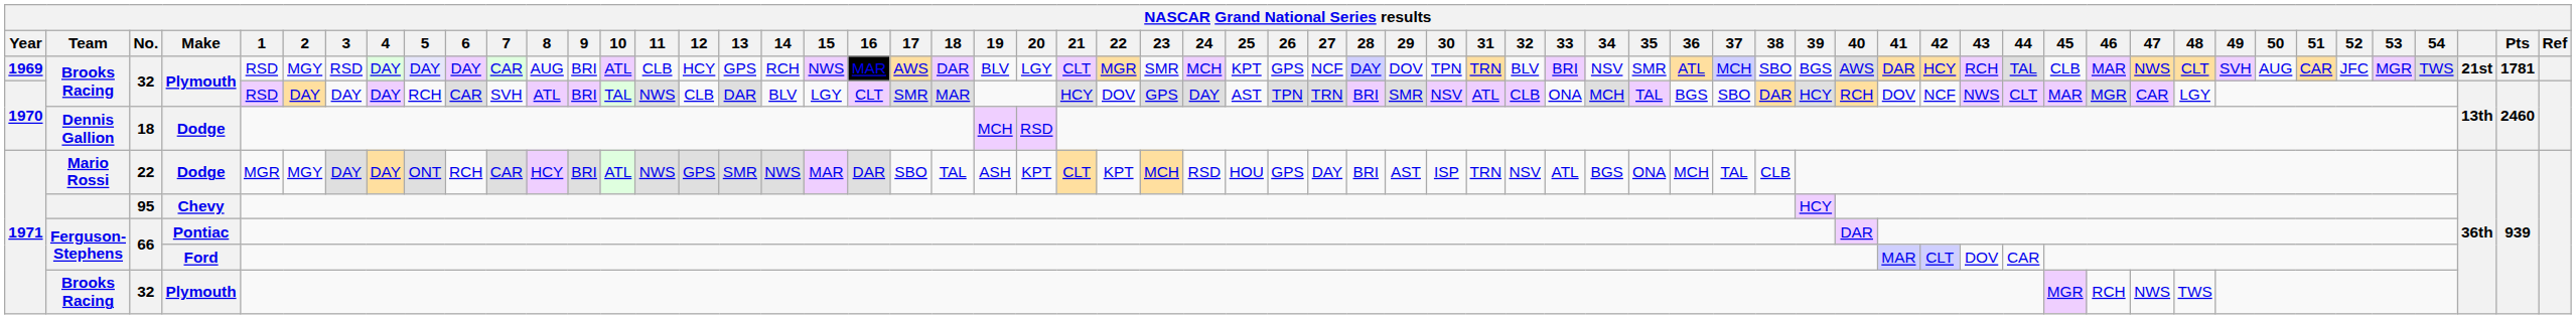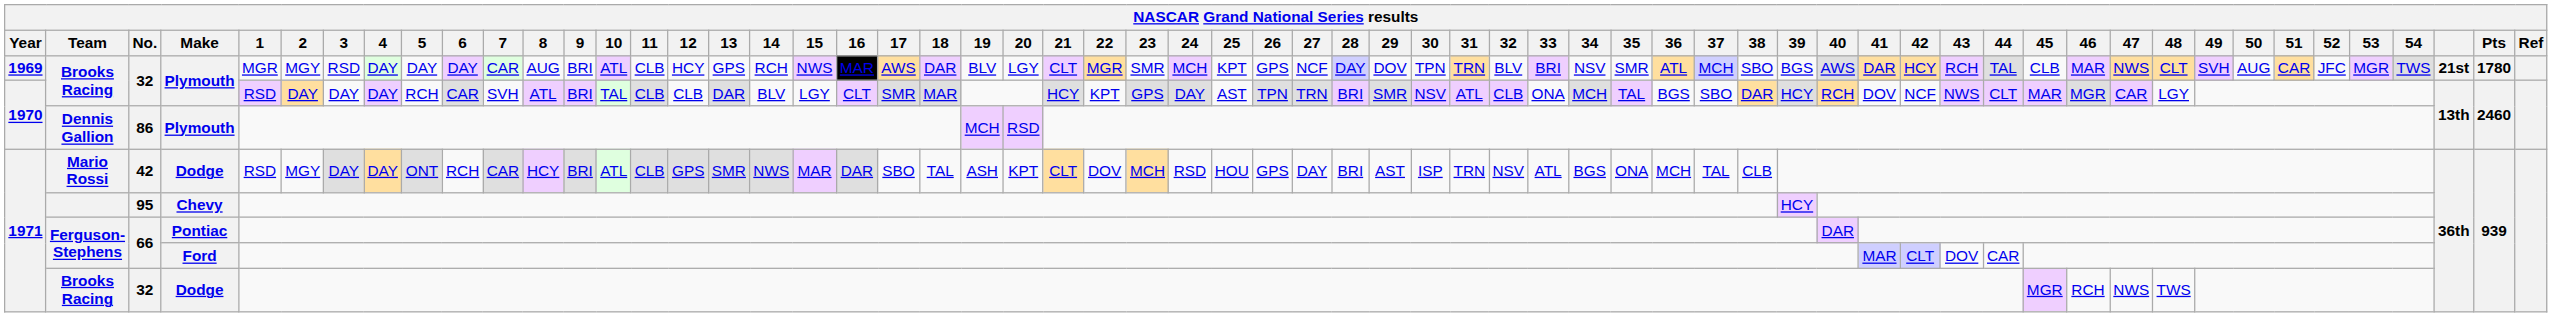1969 / Brooks Racing | 1: RSD -> MGR
1969 / Brooks Racing | 5: lavender background -> no background
1969 / Brooks Racing | Pts: 1781 -> 1780
1970 / Brooks Racing | 11: NWS -> CLB
1970 / Brooks Racing | 22: DOV -> KPT
Dennis Gallion | No.: 18 -> 86
Dennis Gallion | Make: Dodge -> Plymouth
Mario Rossi | No.: 22 -> 42
Mario Rossi | 1: MGR -> RSD
Mario Rossi | 11: NWS -> CLB
Mario Rossi | 22: KPT -> DOV
1971 / Brooks Racing | Make: Plymouth -> Dodge
